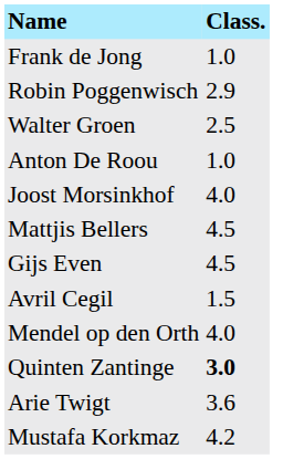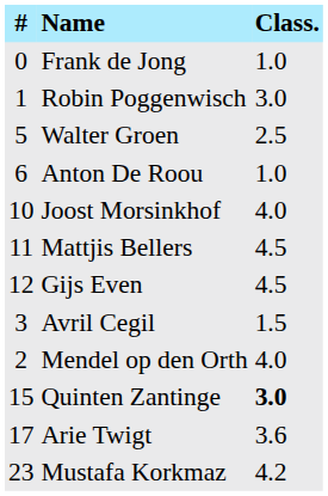+ column: # | 0 | 1 | 5 | 6 | 10 | 11 | 12 | 3 | 2 | 15 | 17 | 23
Robin Poggenwisch | Class.: 2.9 -> 3.0
